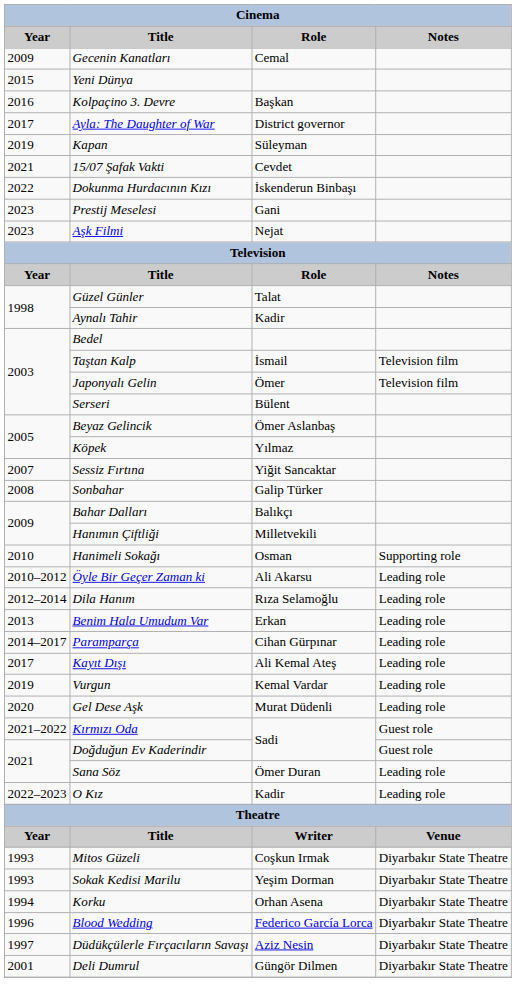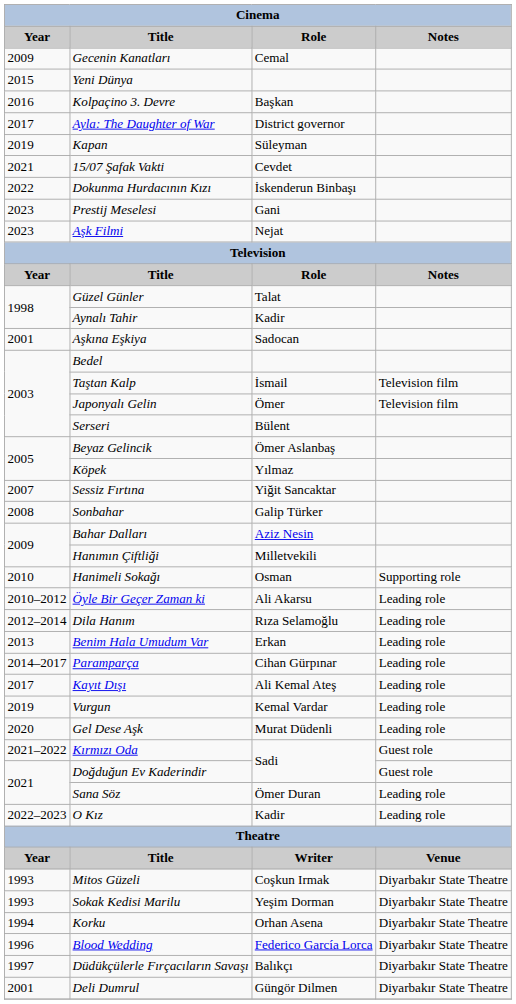+ row: 2001 | Aşkına Eşkiya | Sadocan
Bahar Dalları | Role: Balıkçı -> Aziz Nesin
Düdükçülerle Fırçacıların Savaşı | Role: Aziz Nesin -> Balıkçı
